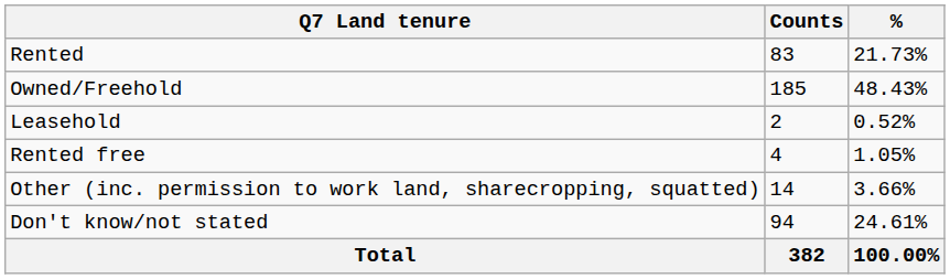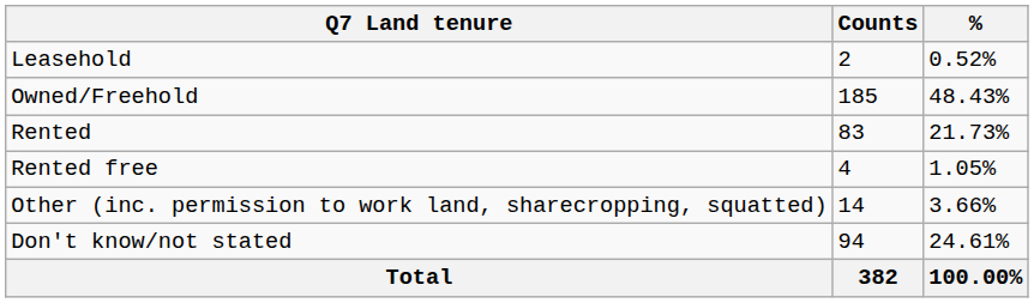rows swapped: Leasehold <-> Rented
